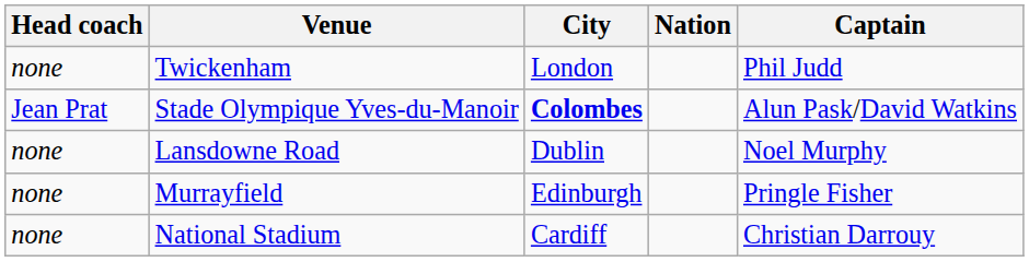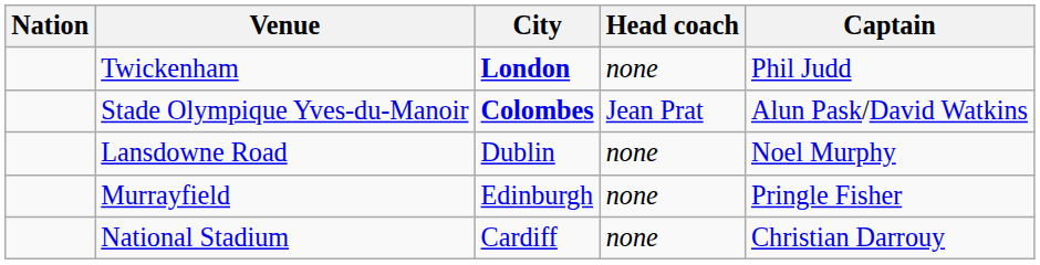columns swapped: Nation <-> Head coach
Twickenham | City: normal -> bold
